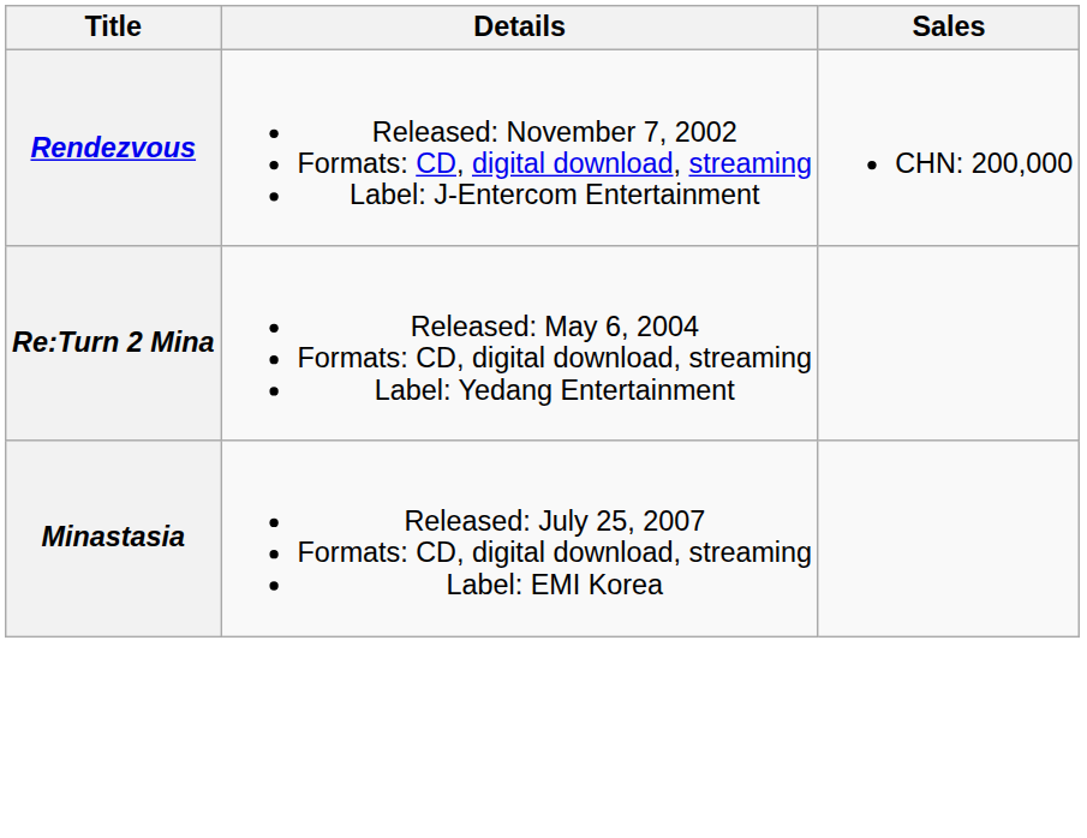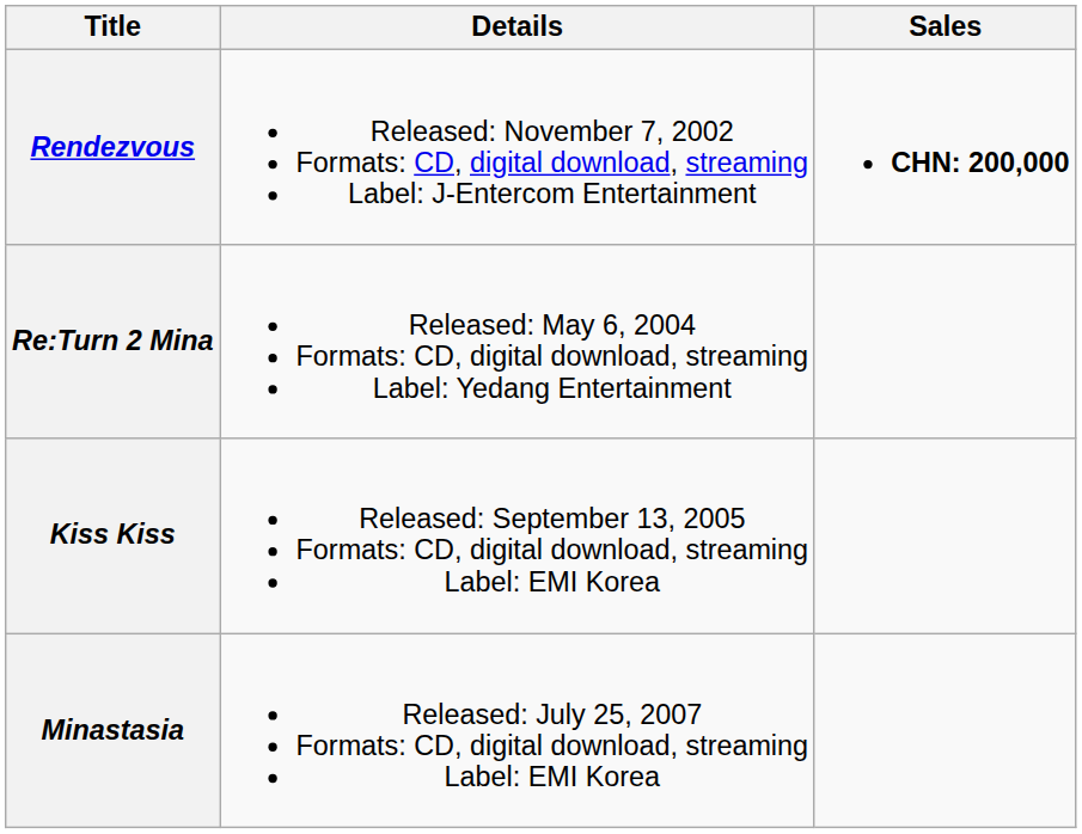Rendezvous | Sales: normal -> bold
+ row: Kiss Kiss | Released: September 13, 2005 Formats: CD, digital download, streaming Label: EMI Korea
